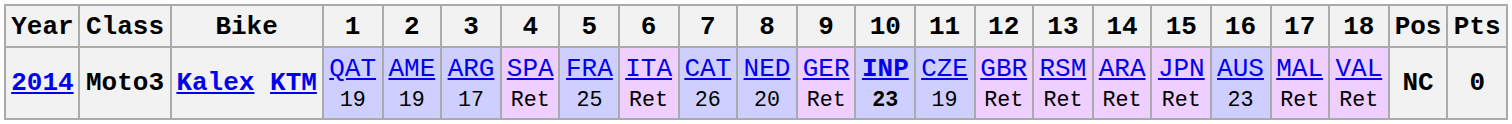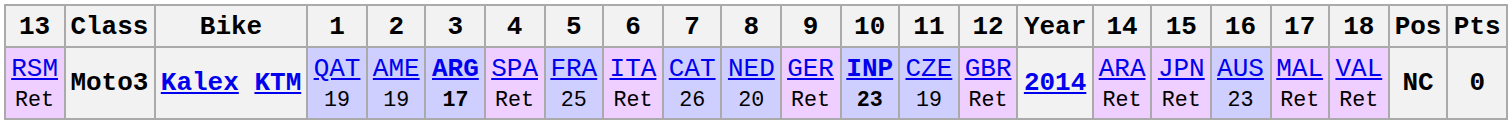columns swapped: Year <-> 13
Moto3 | 3: normal -> bold
